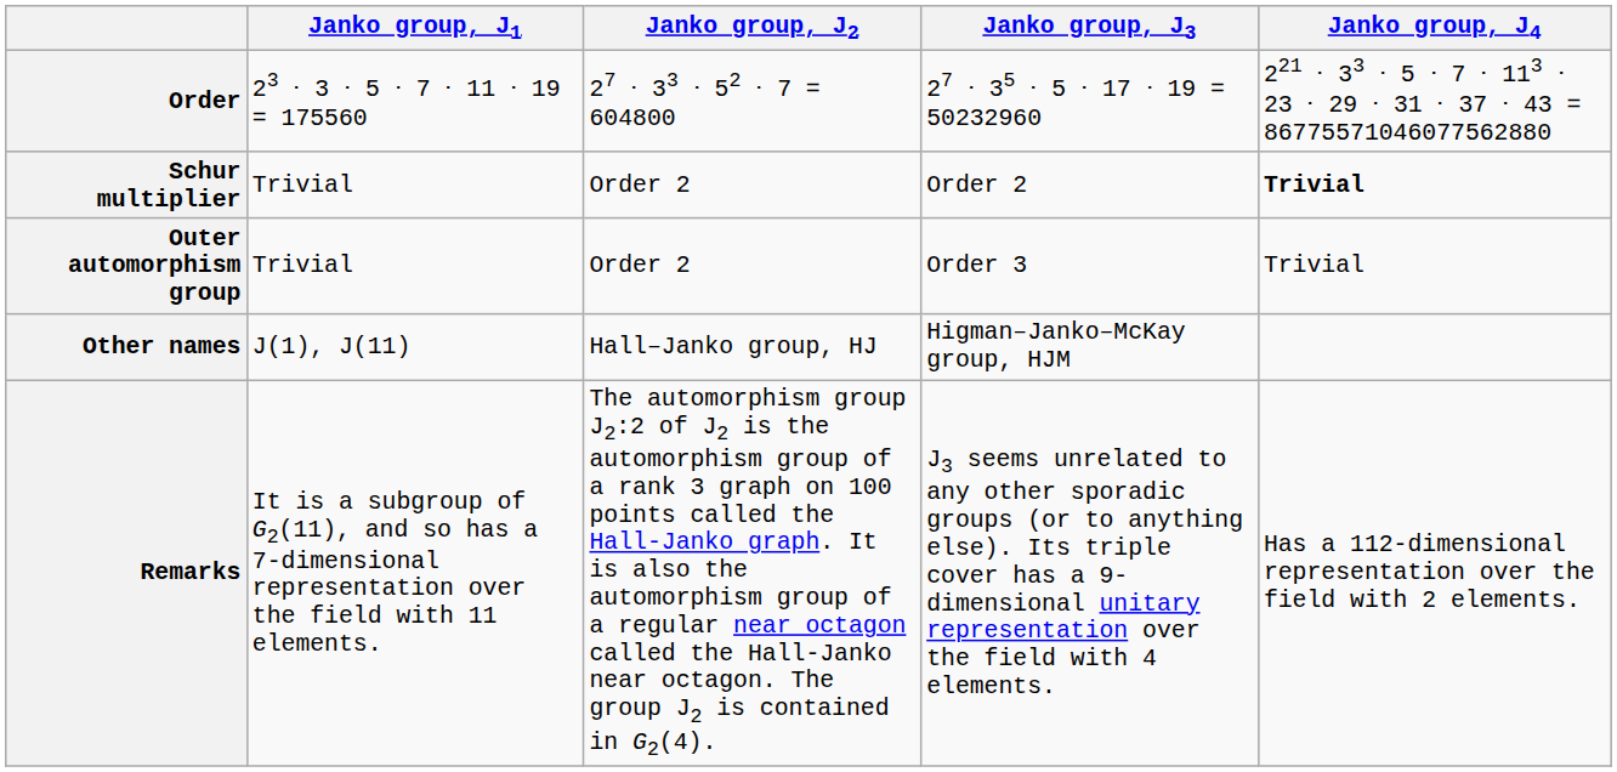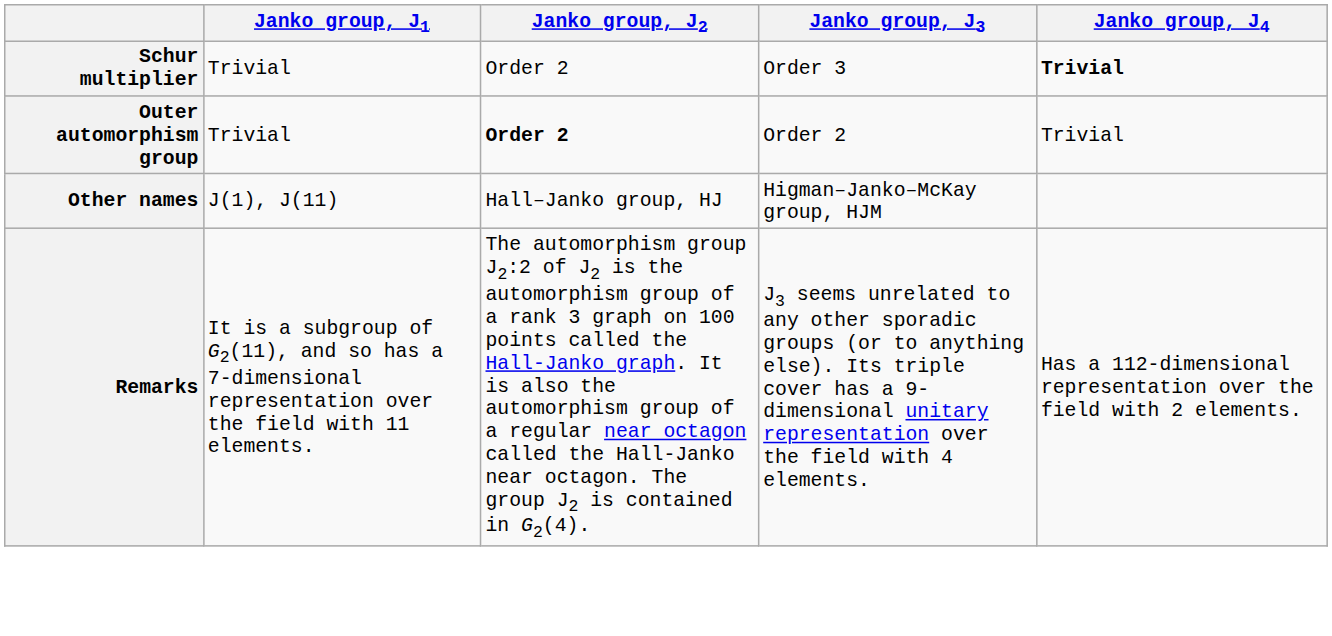- row: Order | 23 ⋅ 3 ⋅ 5 ⋅ 7 ⋅ 11 ⋅ 19 = 175560 | 27 ⋅ 33 ⋅ 52 ⋅ 7 = 604800 | 27 ⋅ 35 ⋅ 5 ⋅ 17 ⋅ 19 = 50232960 | 221 ⋅ 33 ⋅ 5 ⋅ 7 ⋅ 113 ⋅ 23 ⋅ 29 ⋅ 31 ⋅ 37 ⋅ 43 = 86775571046077562880
Schur multiplier | Janko group, J3: Order 2 -> Order 3
Outer automorphism group | Janko group, J2: normal -> bold
Outer automorphism group | Janko group, J3: Order 3 -> Order 2
